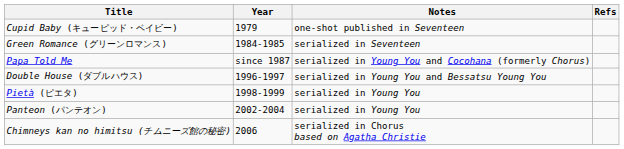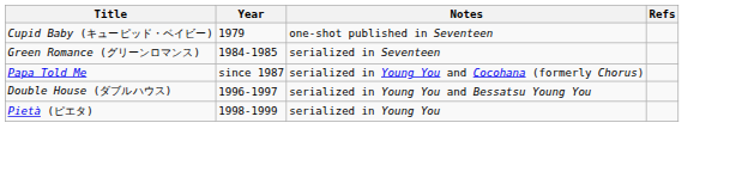- row: Panteon (パンテオン) | 2002-2004 | serialized in Young You
- row: Chimneys kan no himitsu (チムニーズ館の秘密) | 2006 | serialized in Chorus based on Agatha Christie
